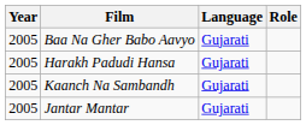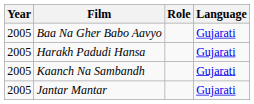columns swapped: Role <-> Language
